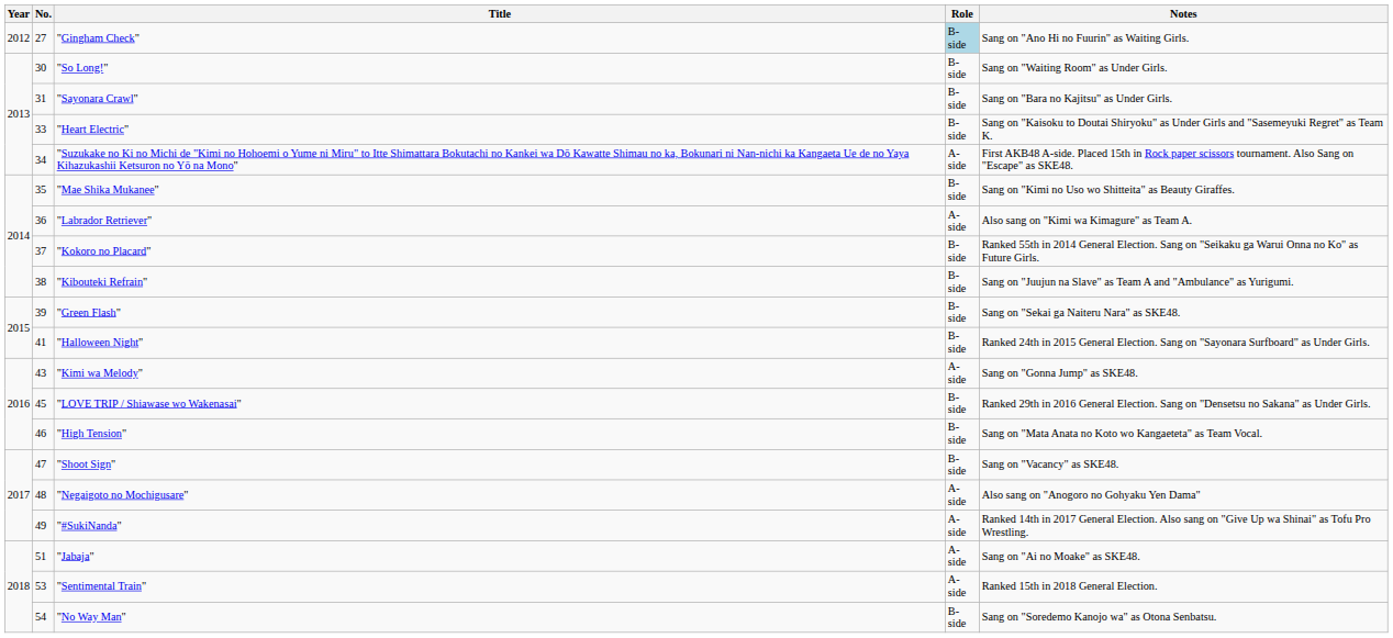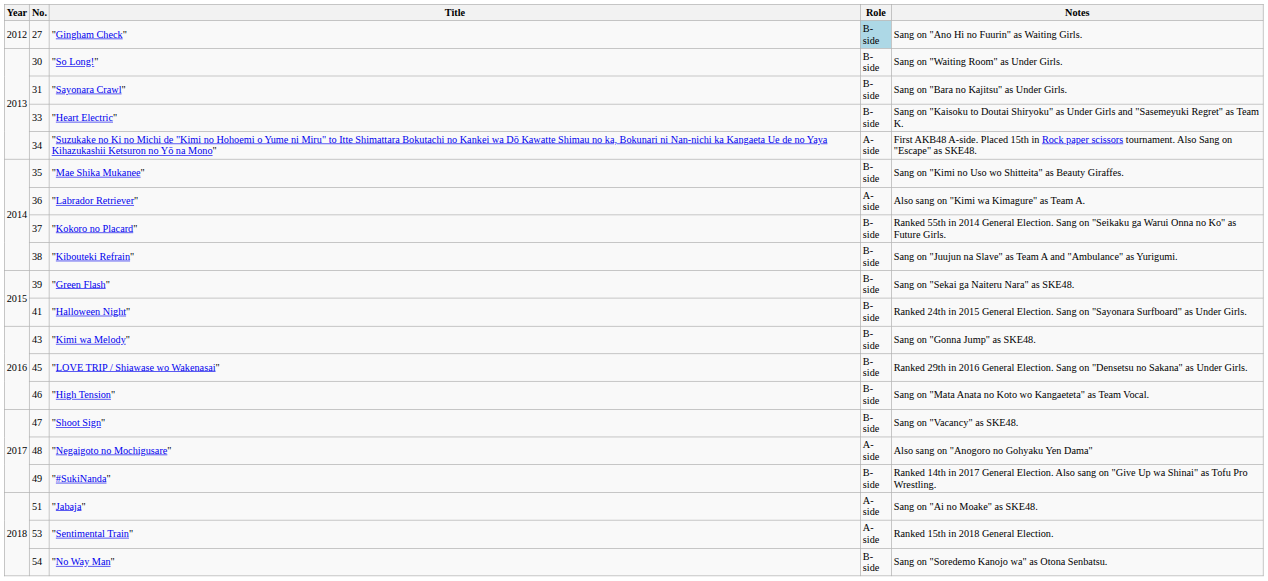"Kimi wa Melody" | Role: A-side -> B-side
"#SukiNanda" | Role: A-side -> B-side
